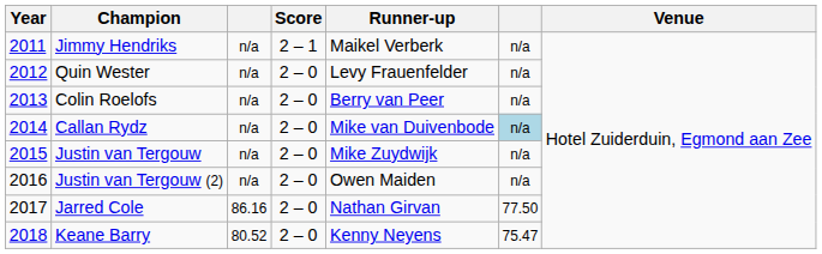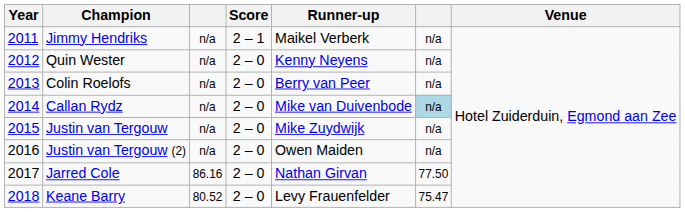Quin Wester | Runner-up: Levy Frauenfelder -> Kenny Neyens
Keane Barry | Runner-up: Kenny Neyens -> Levy Frauenfelder
